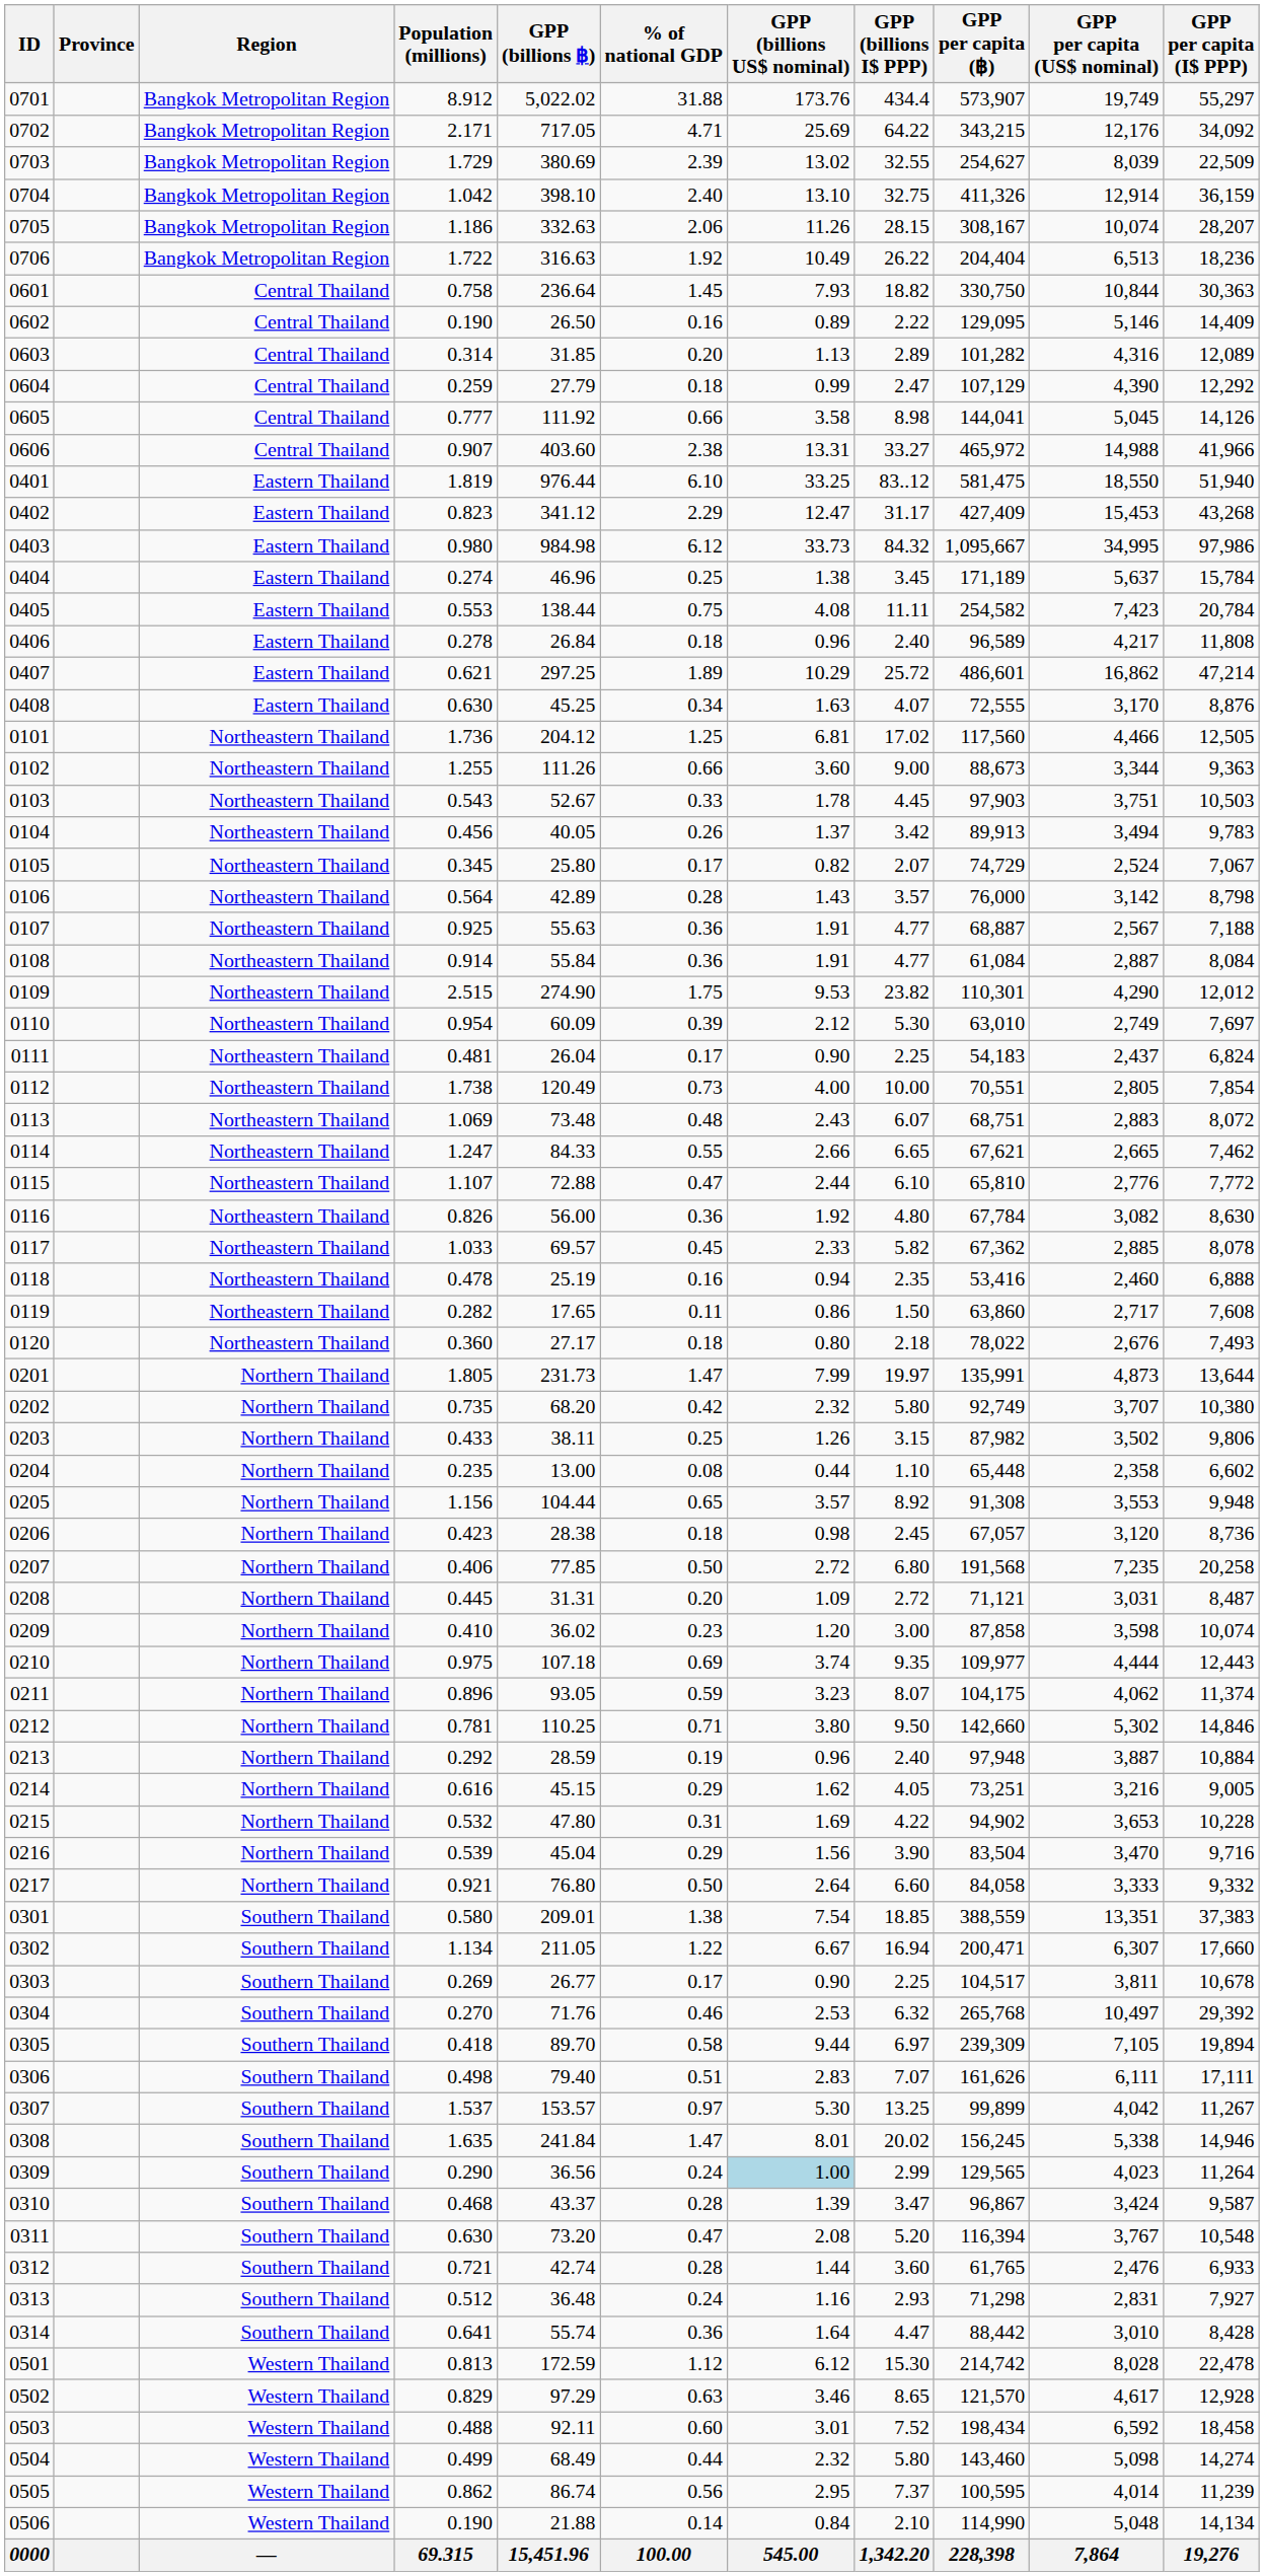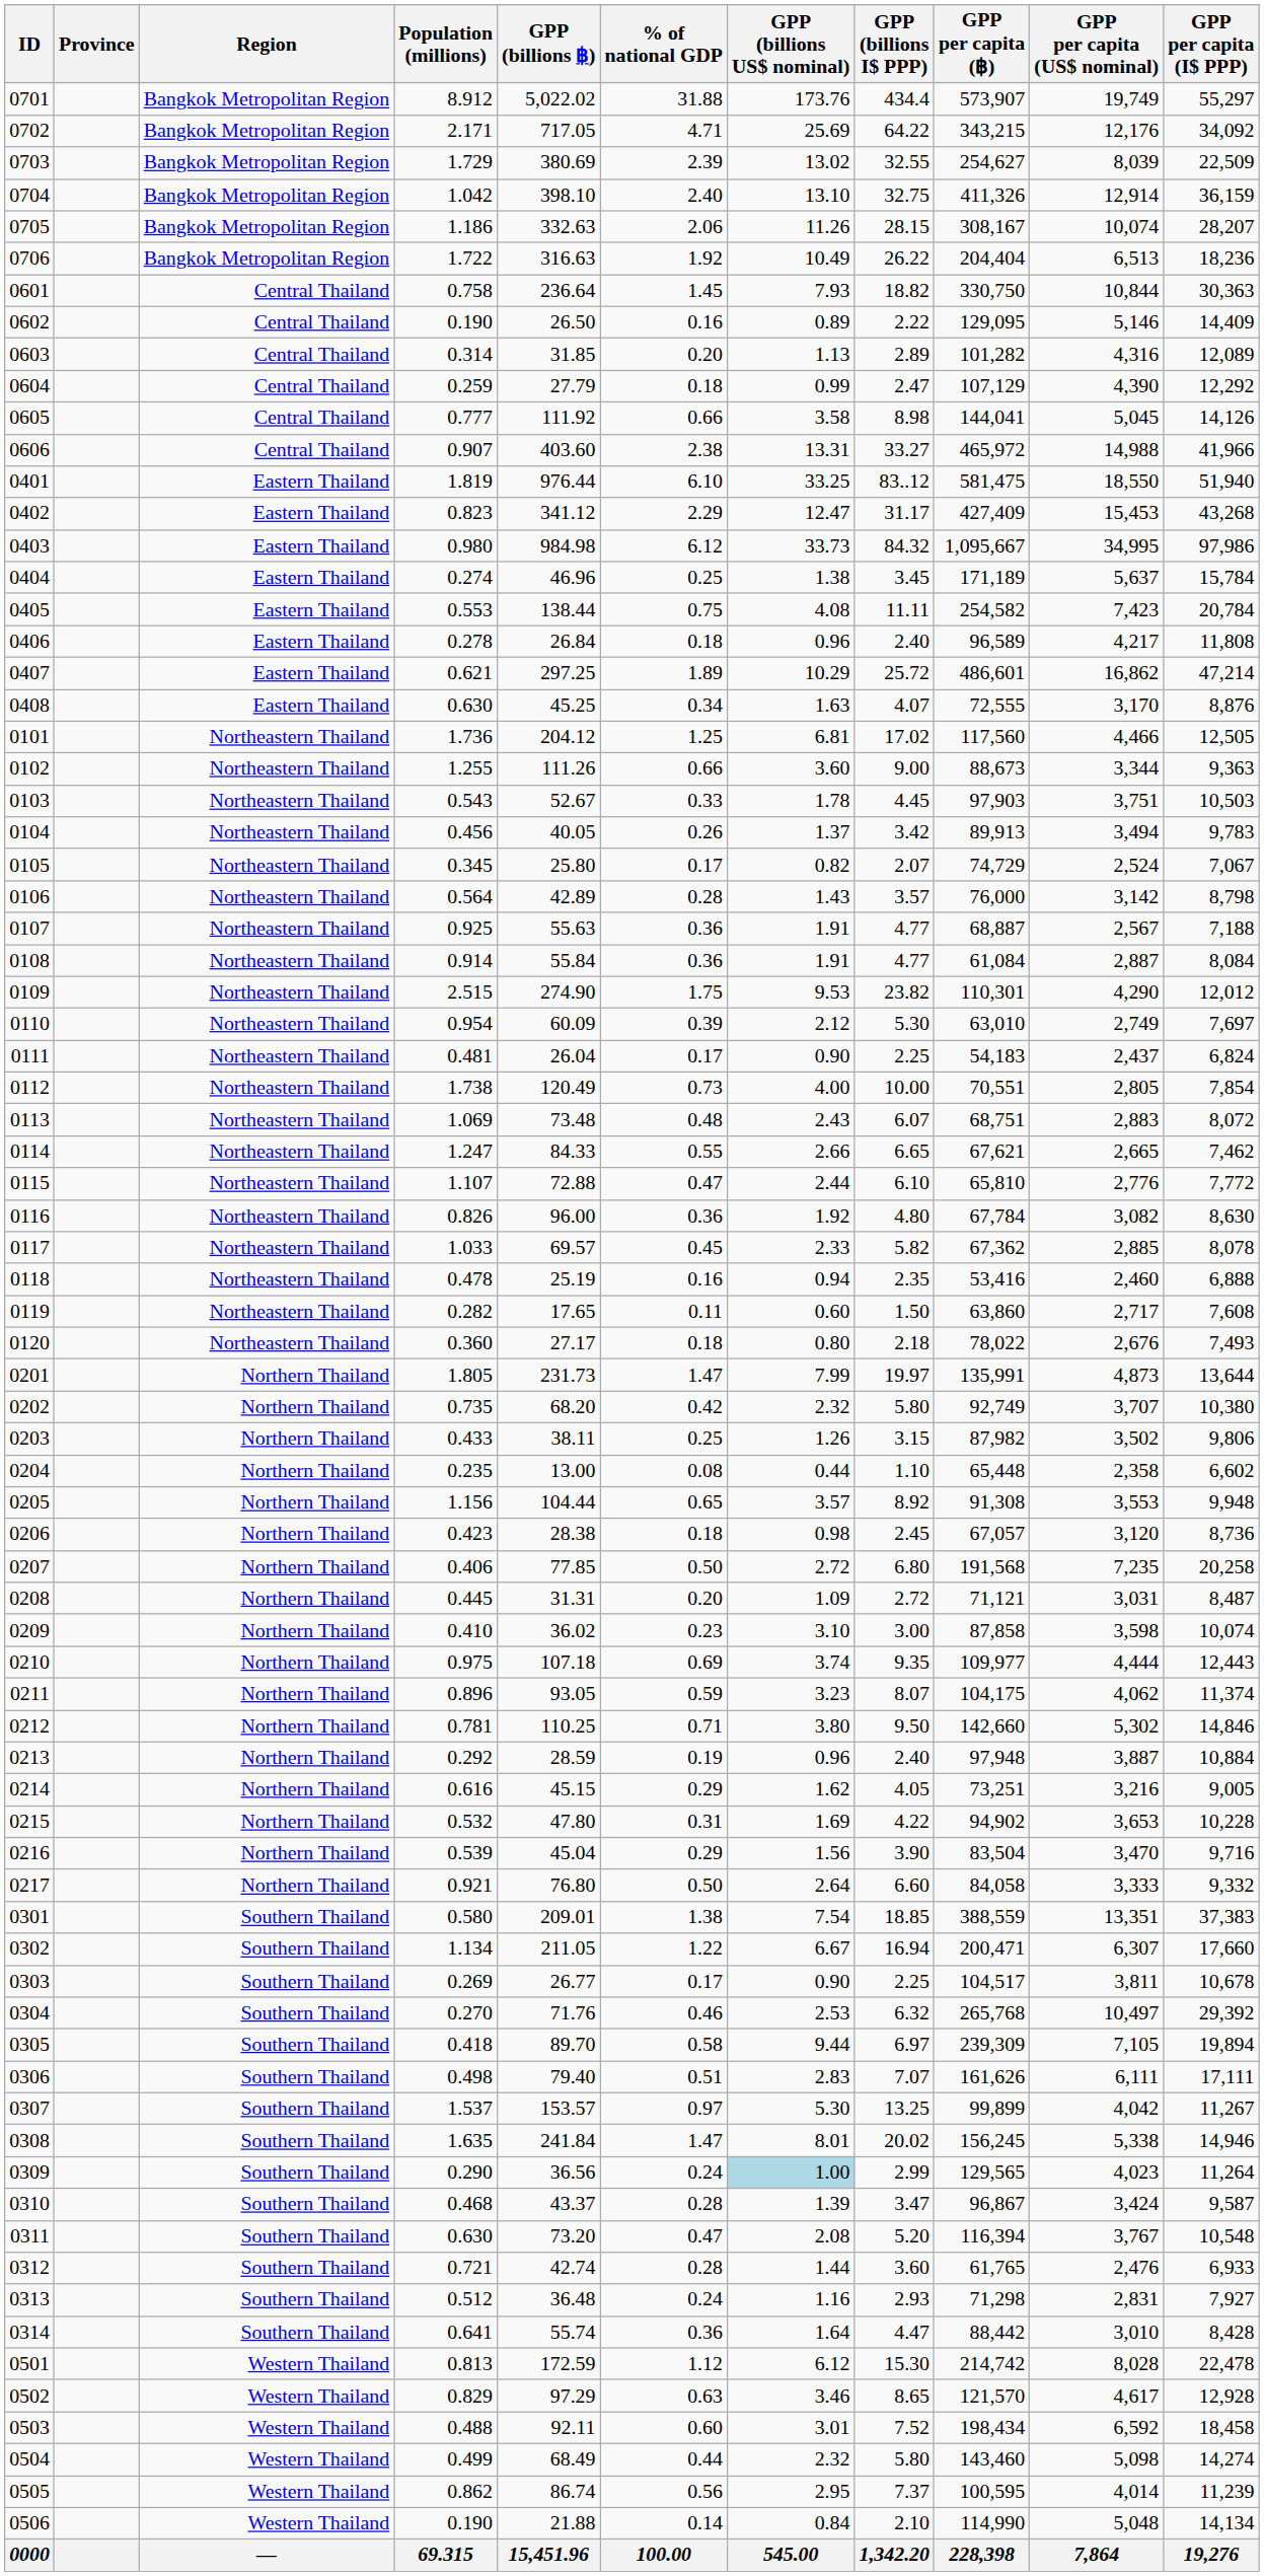0116 | GPP (billions ฿): 56.00 -> 96.00
0119 | GPP (billions US$ nominal): 0.86 -> 0.60
0209 | GPP (billions US$ nominal): 1.20 -> 3.10
